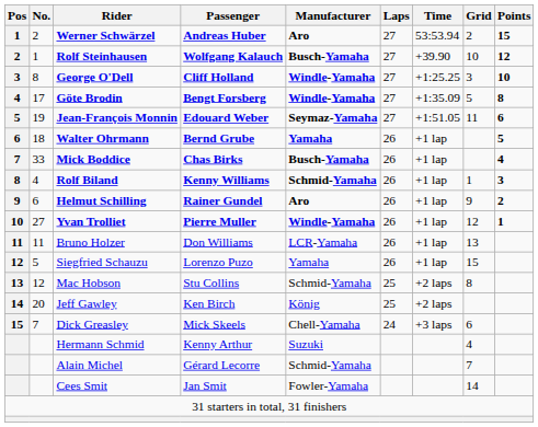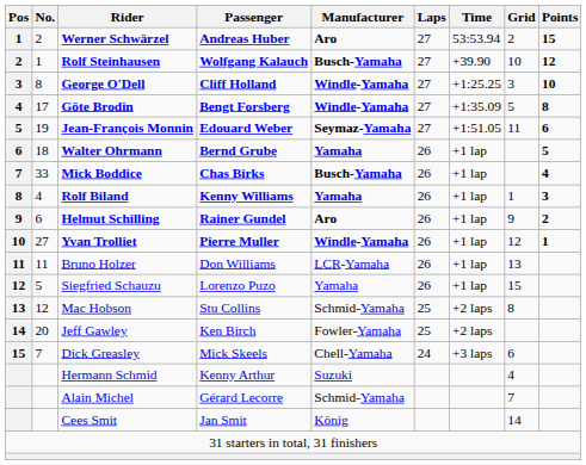Rolf Biland | Manufacturer: Schmid-Yamaha -> Yamaha
Jeff Gawley | Manufacturer: König -> Fowler-Yamaha
Cees Smit | Manufacturer: Fowler-Yamaha -> König
